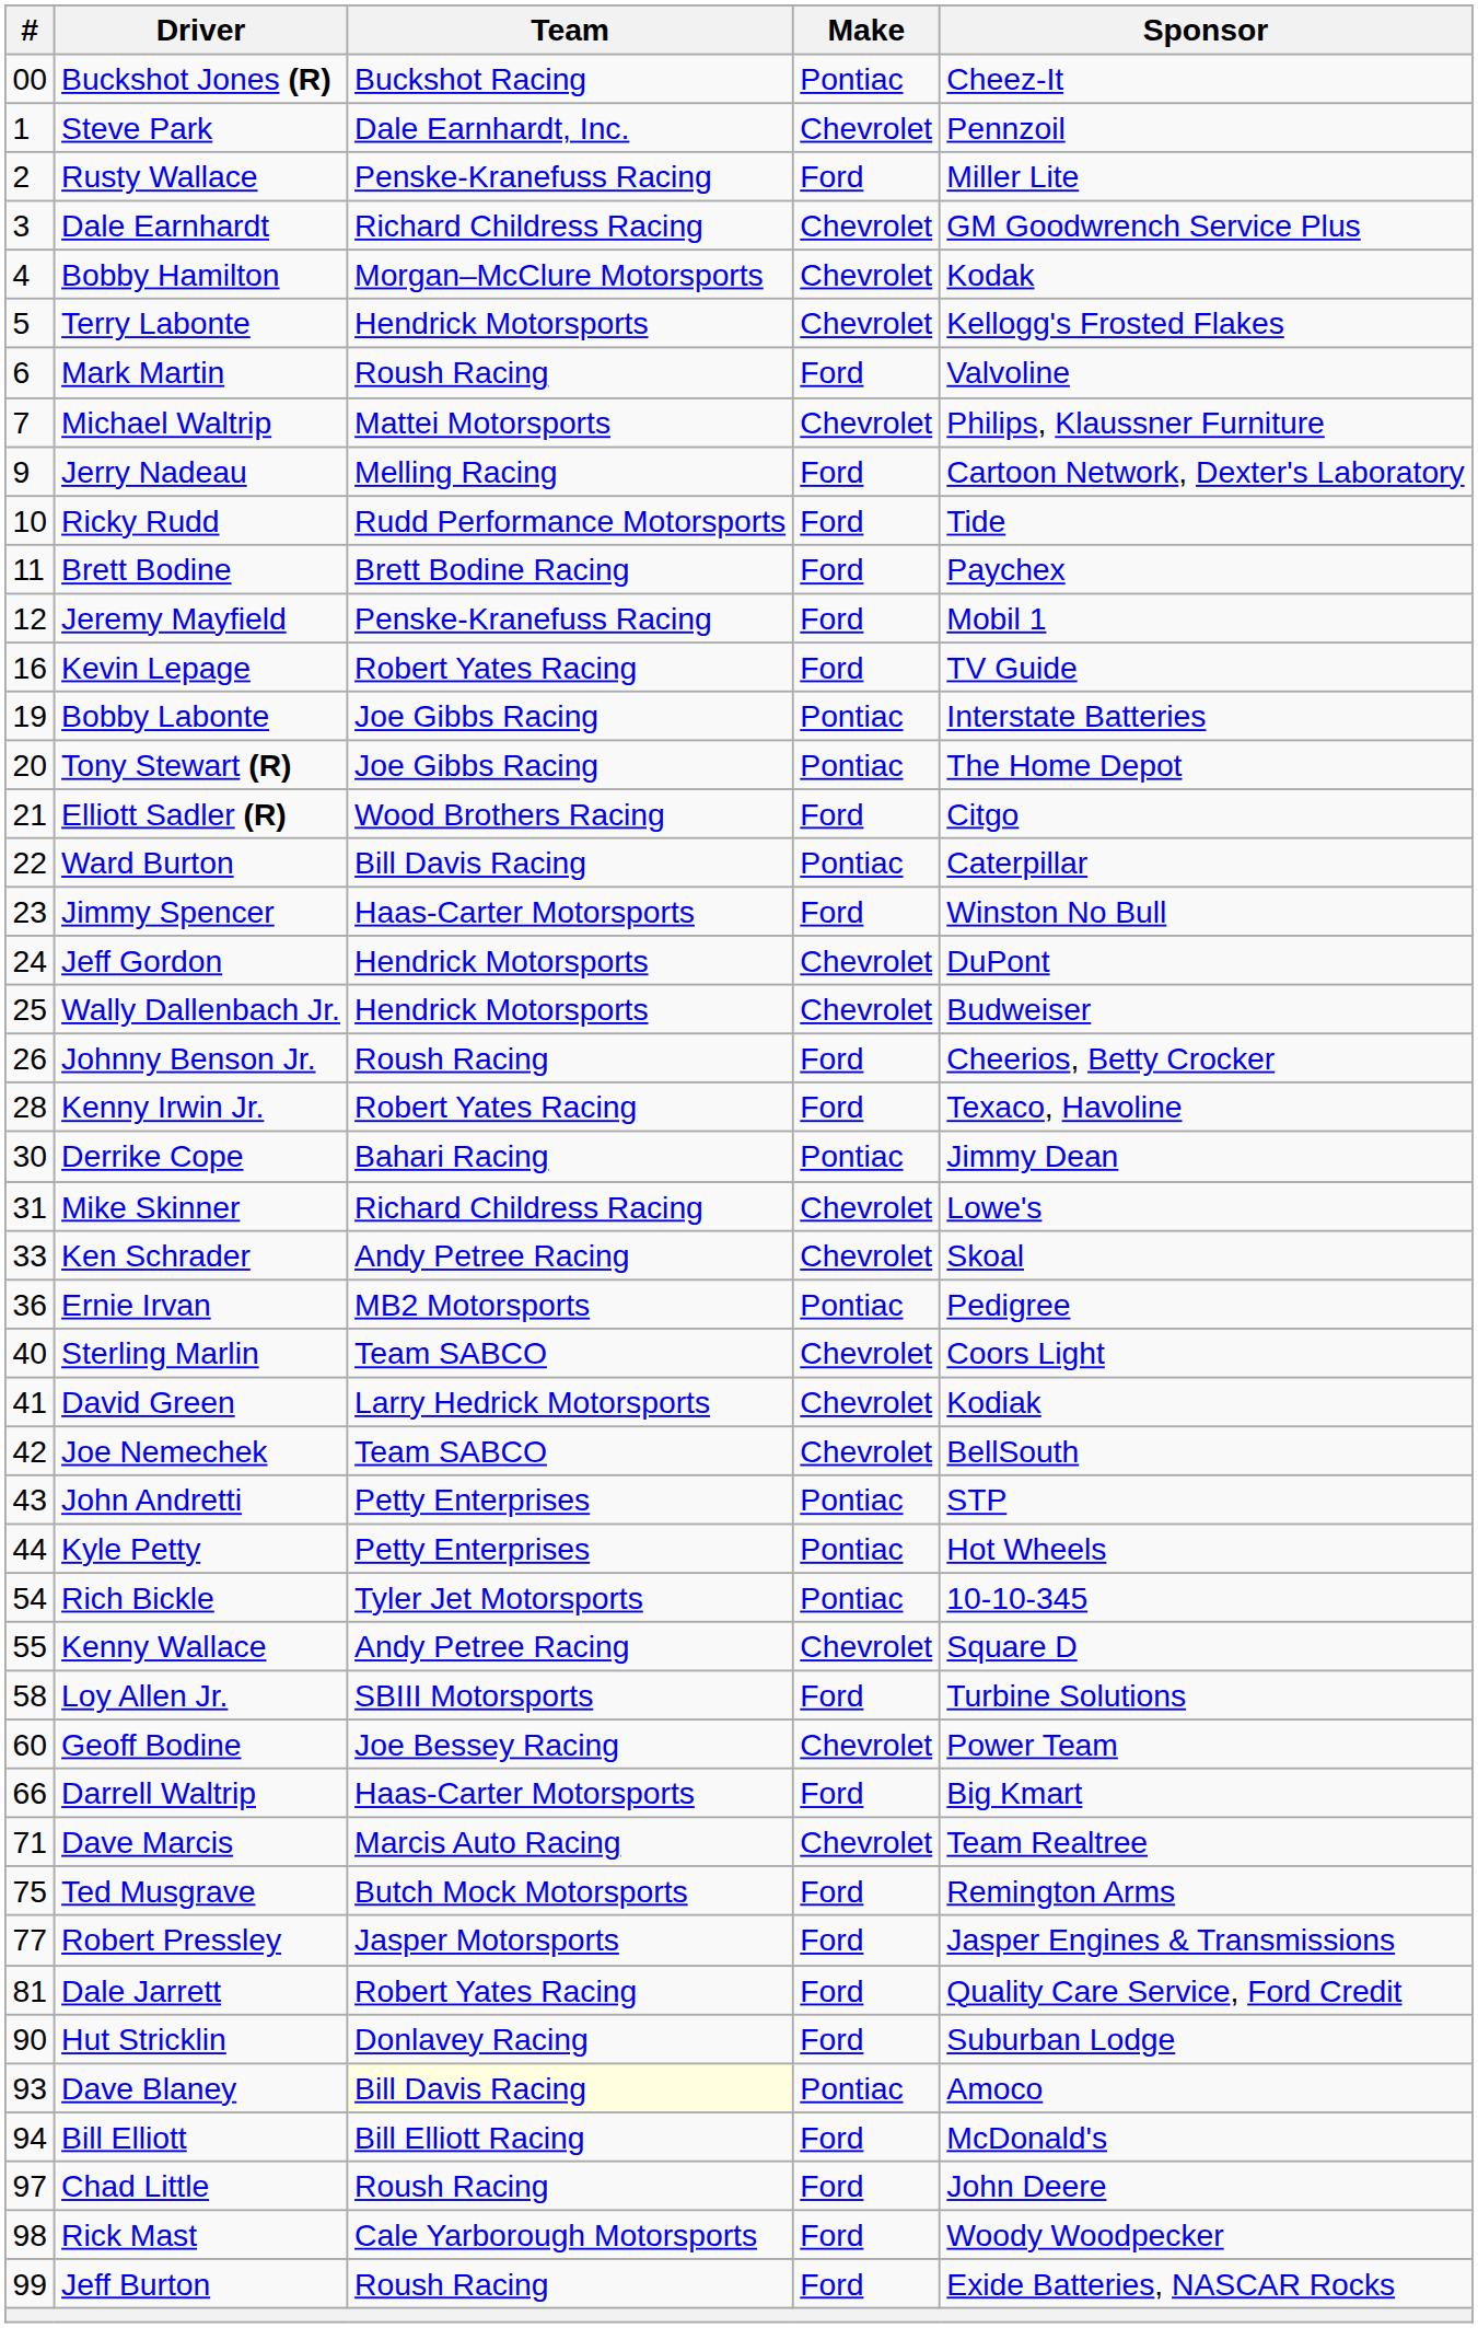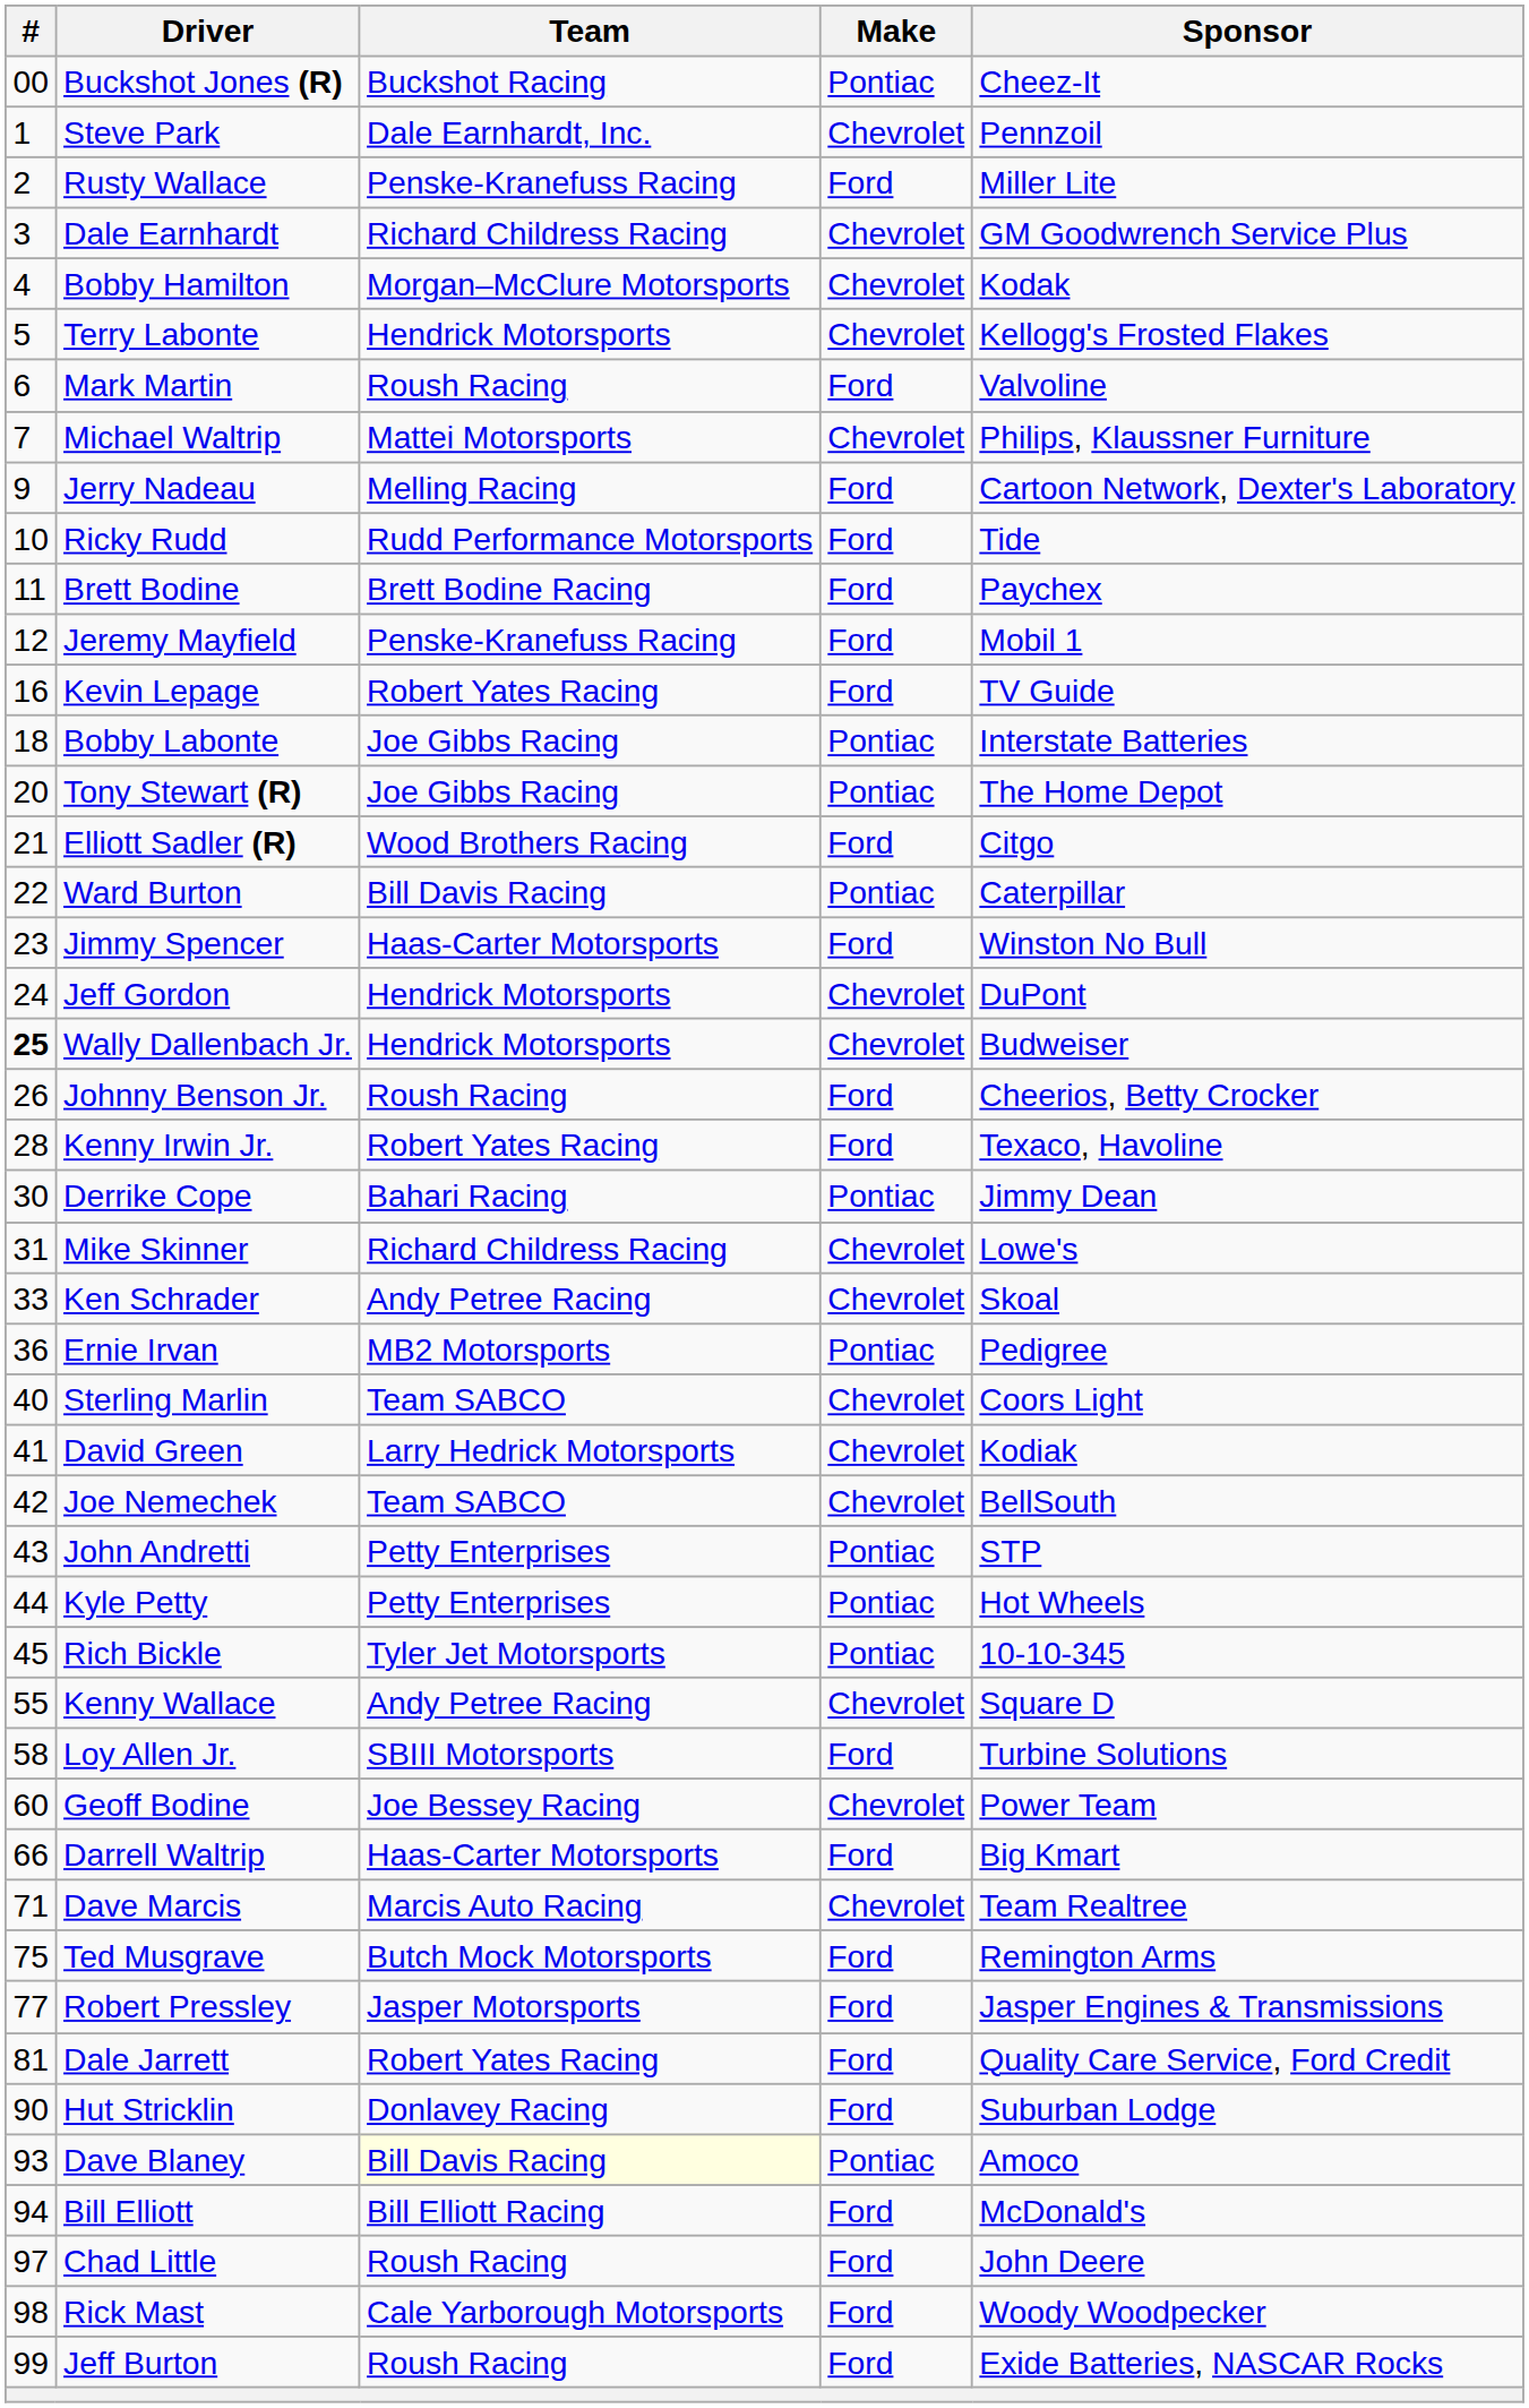Bobby Labonte | #: 19 -> 18
Wally Dallenbach Jr. | #: normal -> bold
Rich Bickle | #: 54 -> 45
